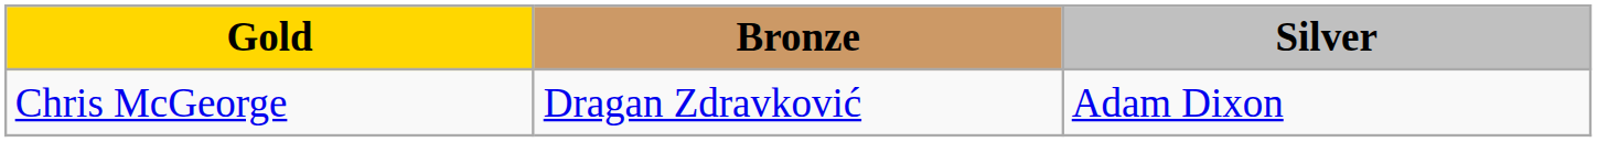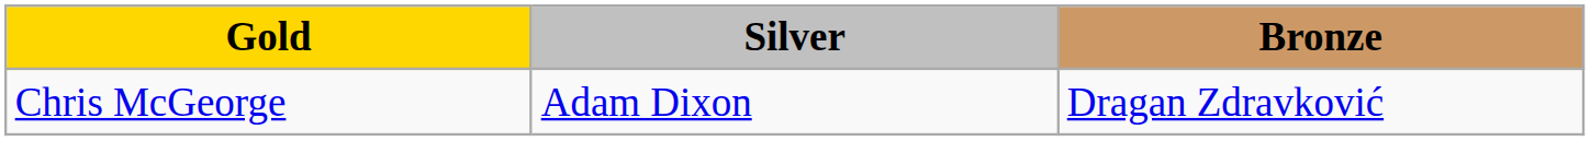columns swapped: Silver <-> Bronze
